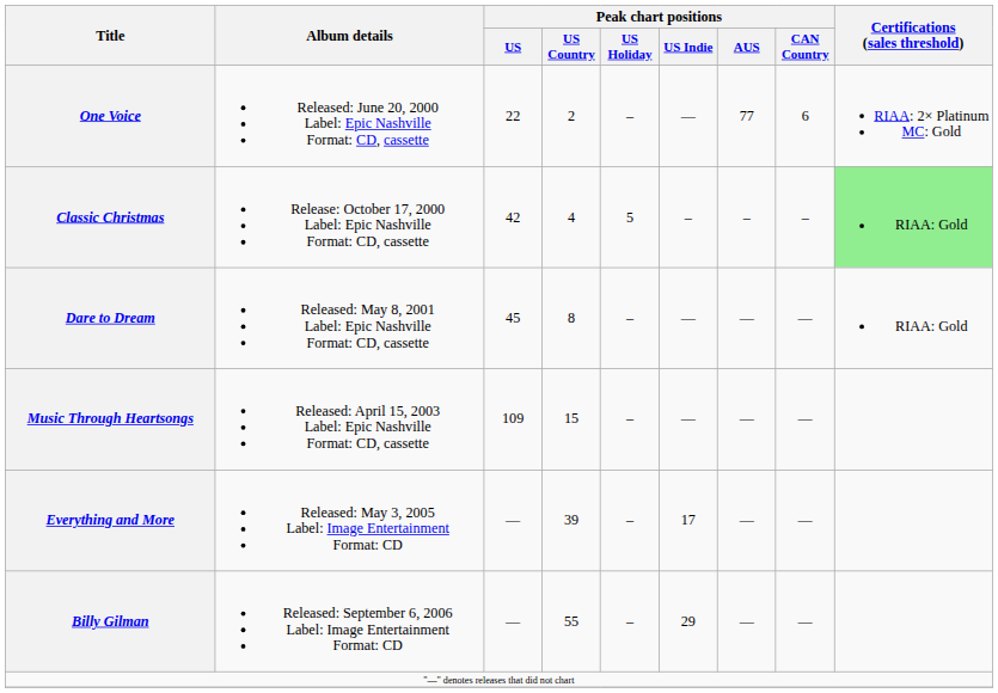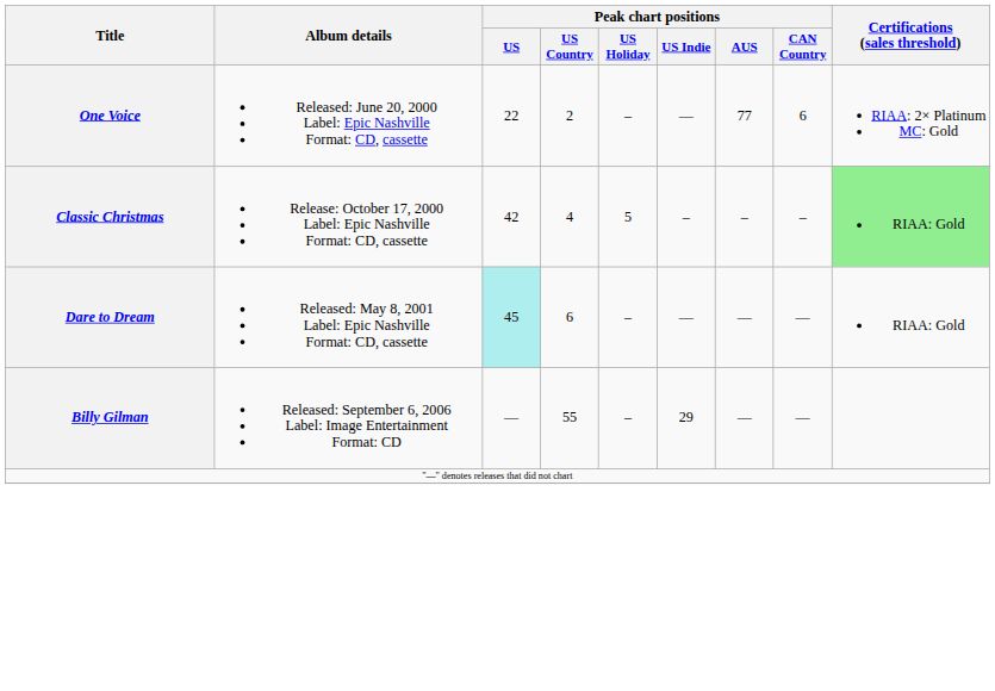Dare to Dream | Peak chart positions / US: no background -> paleturquoise background
Dare to Dream | Peak chart positions / US Country: 8 -> 6
- row: Music Through Heartsongs | Released: April 15, 2003 Label: Epic Nashville Format: CD, cassette | 109 | 15 | – | — | — | —
- row: Everything and More | Released: May 3, 2005 Label: Image Entertainment Format: CD | — | 39 | – | 17 | — | —
